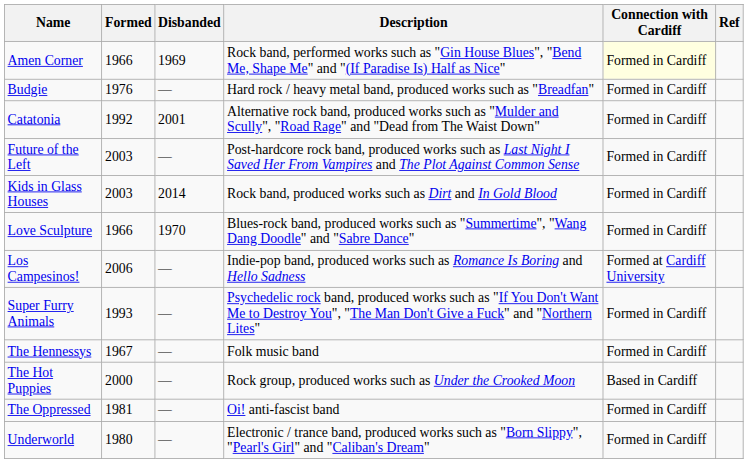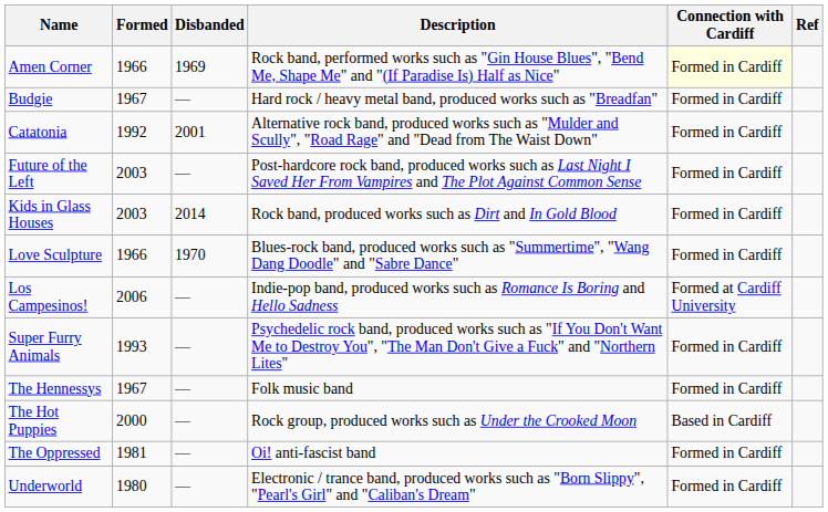Budgie | Formed: 1976 -> 1967
